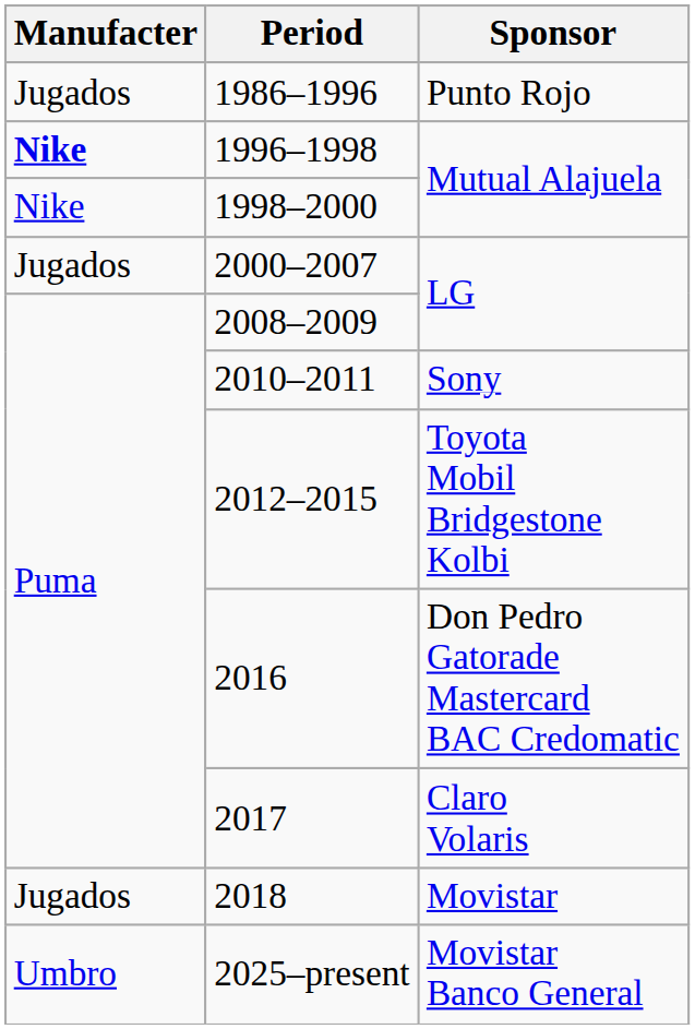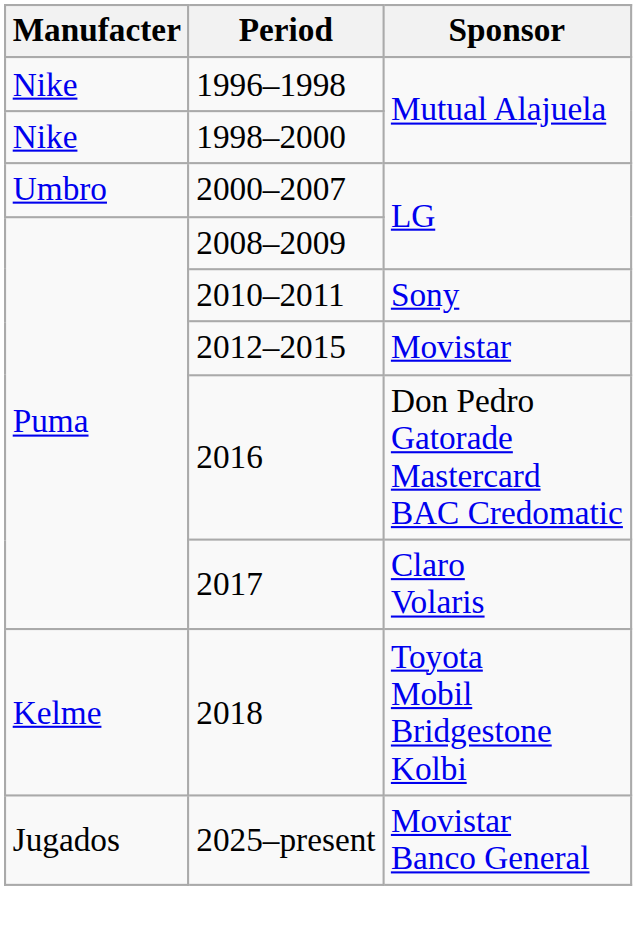- row: Jugados | 1986–1996 | Punto Rojo
1996–1998 | Manufacter: bold -> normal
2000–2007 | Manufacter: Jugados -> Umbro
2012–2015 | Sponsor: Toyota Mobil Bridgestone Kolbi -> Movistar
2018 | Manufacter: Jugados -> Kelme
2018 | Sponsor: Movistar -> Toyota Mobil Bridgestone Kolbi
2025–present | Manufacter: Umbro -> Jugados
